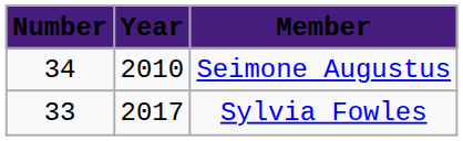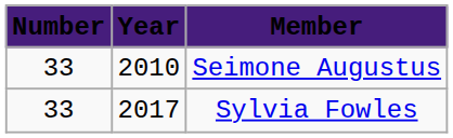Seimone Augustus | Number: 34 -> 33
